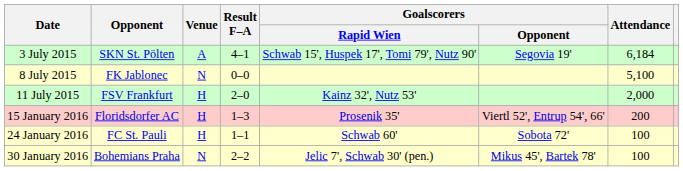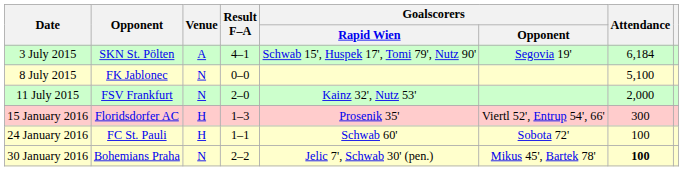11 July 2015 | Venue: H -> N
15 January 2016 | Attendance: 200 -> 300
30 January 2016 | Attendance: normal -> bold
